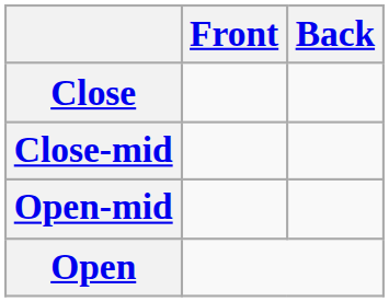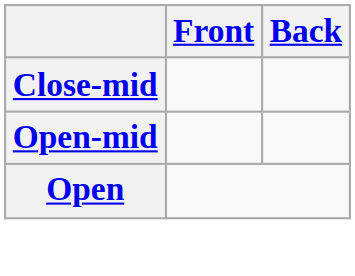- row: Close
